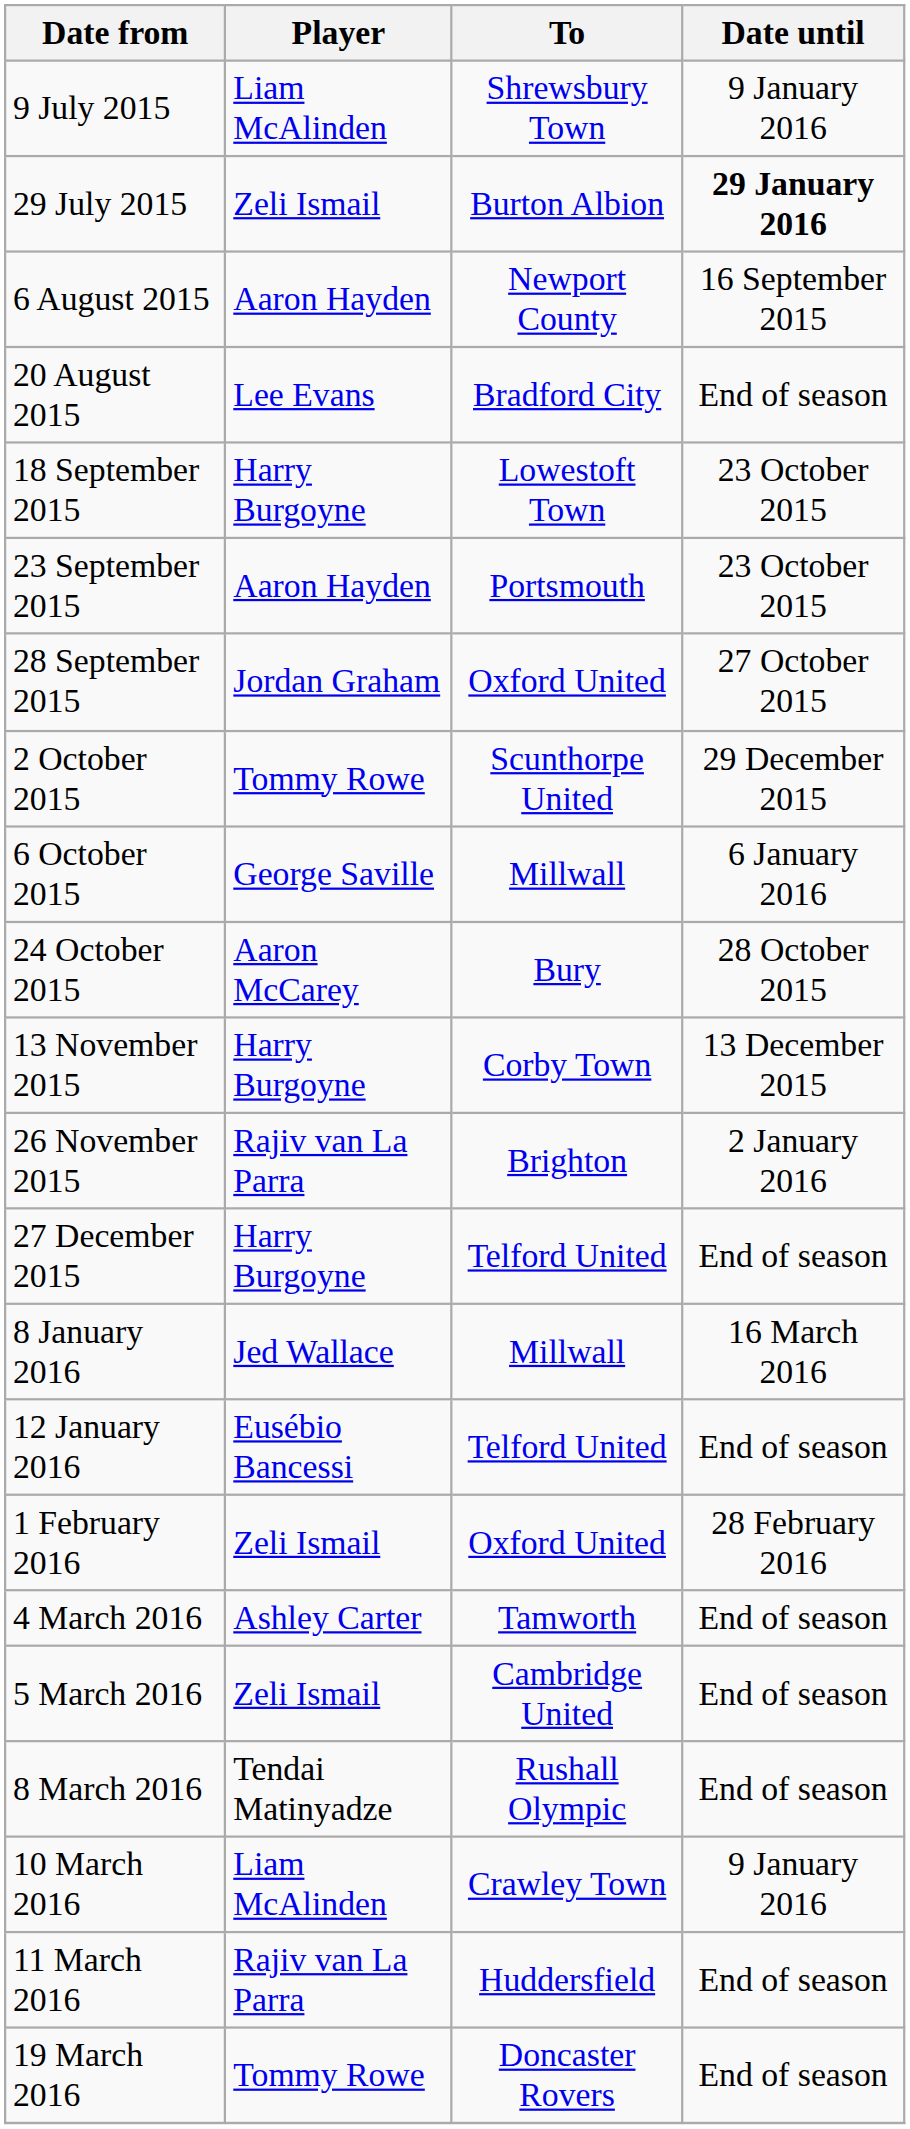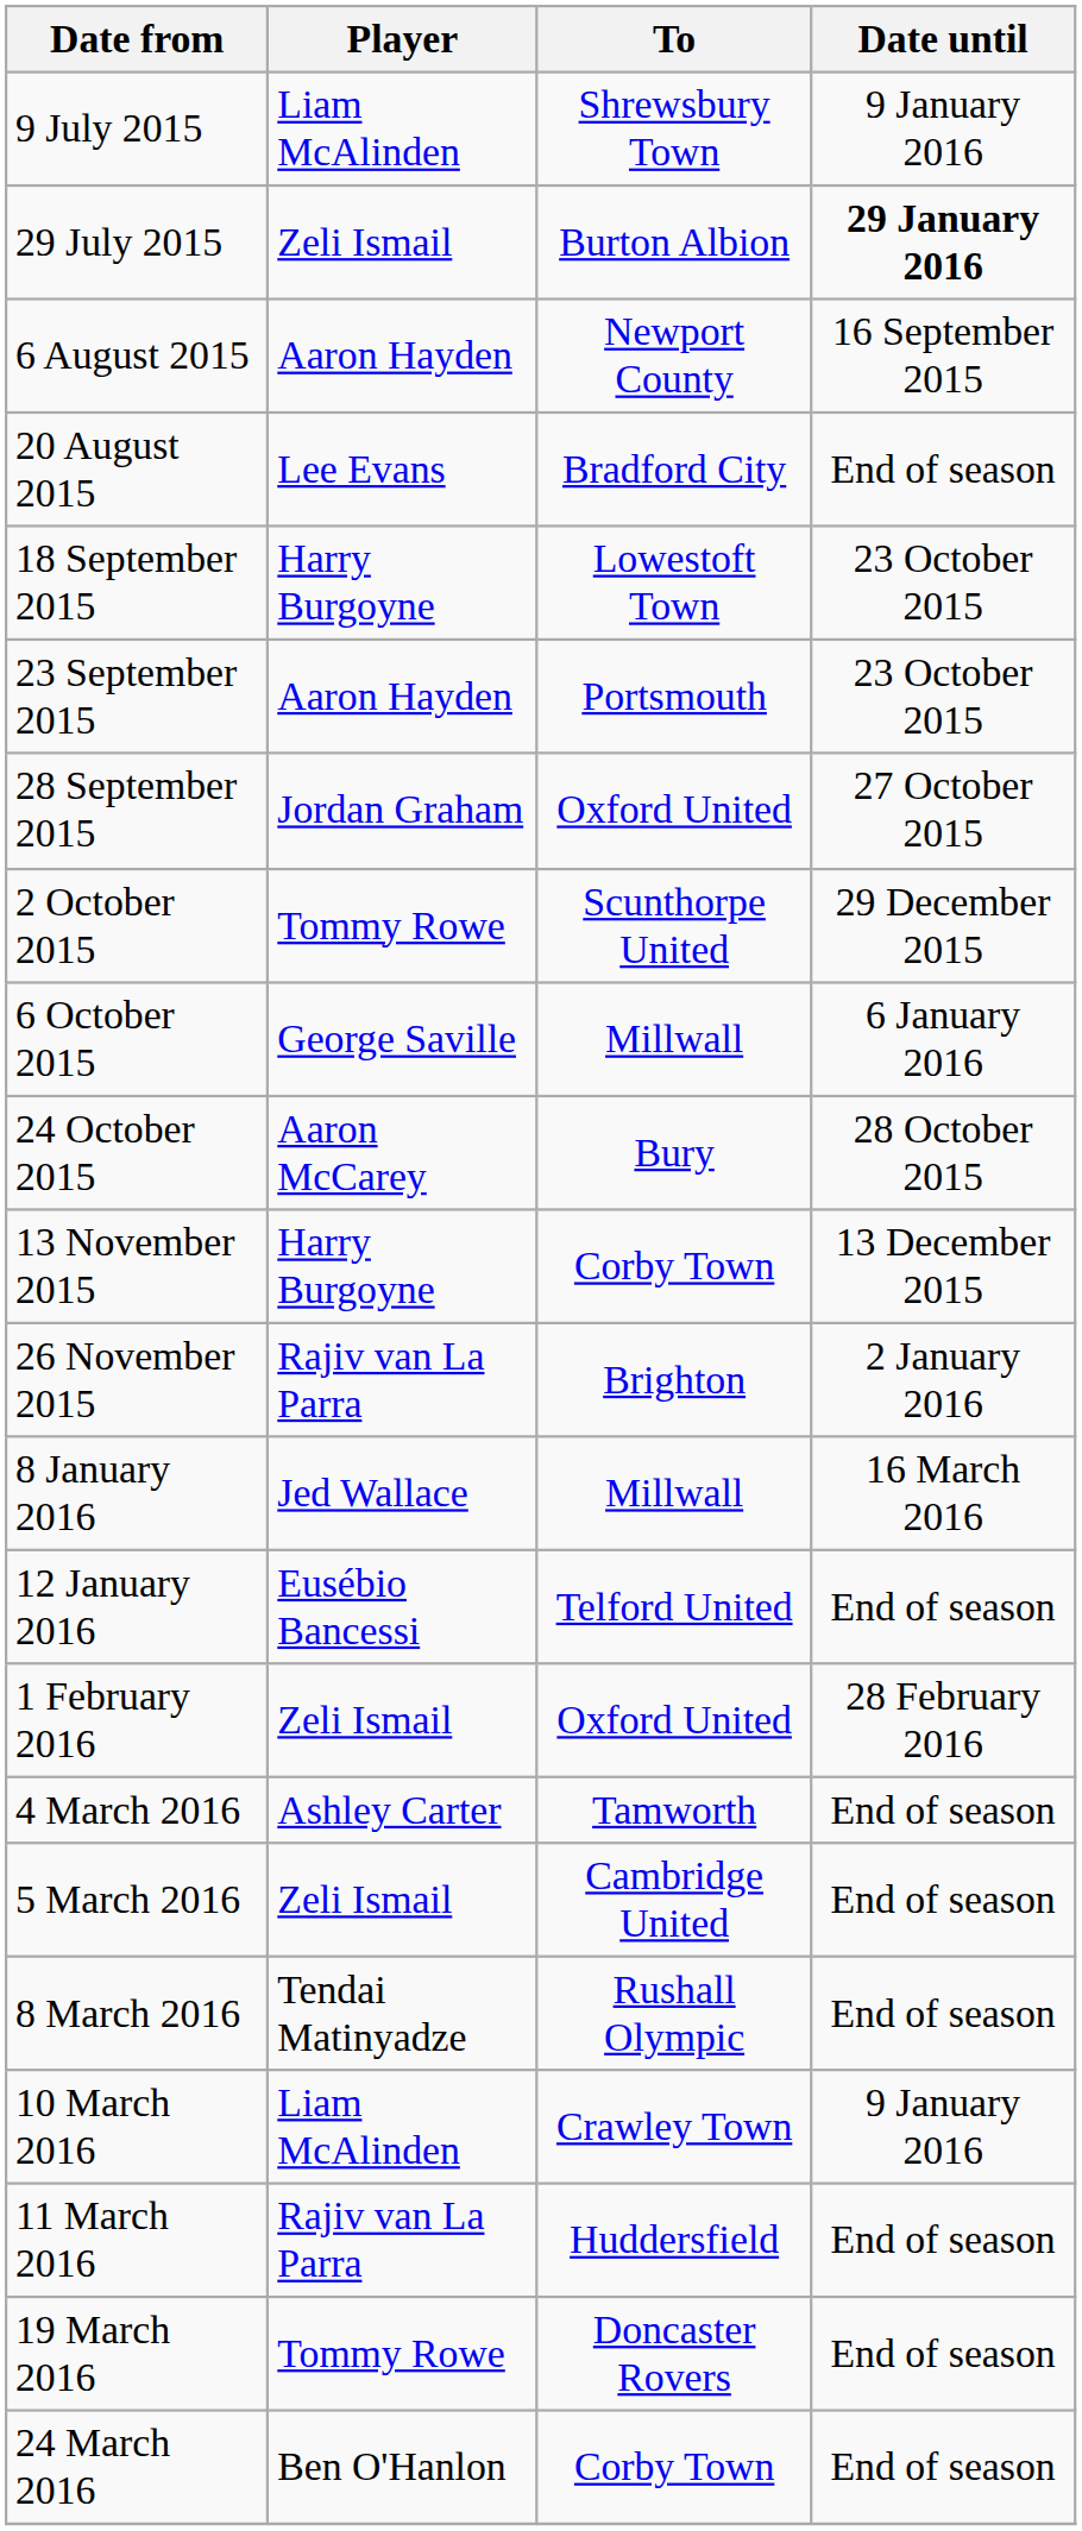- row: 27 December 2015 | Harry Burgoyne | Telford United | End of season
+ row: 24 March 2016 | Ben O'Hanlon | Corby Town | End of season
